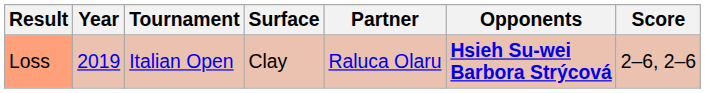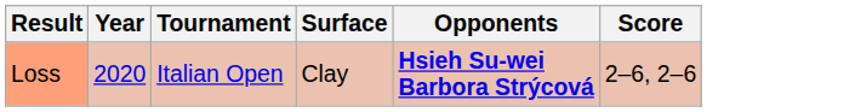- column: Partner | Raluca Olaru
Loss | Year: 2019 -> 2020
